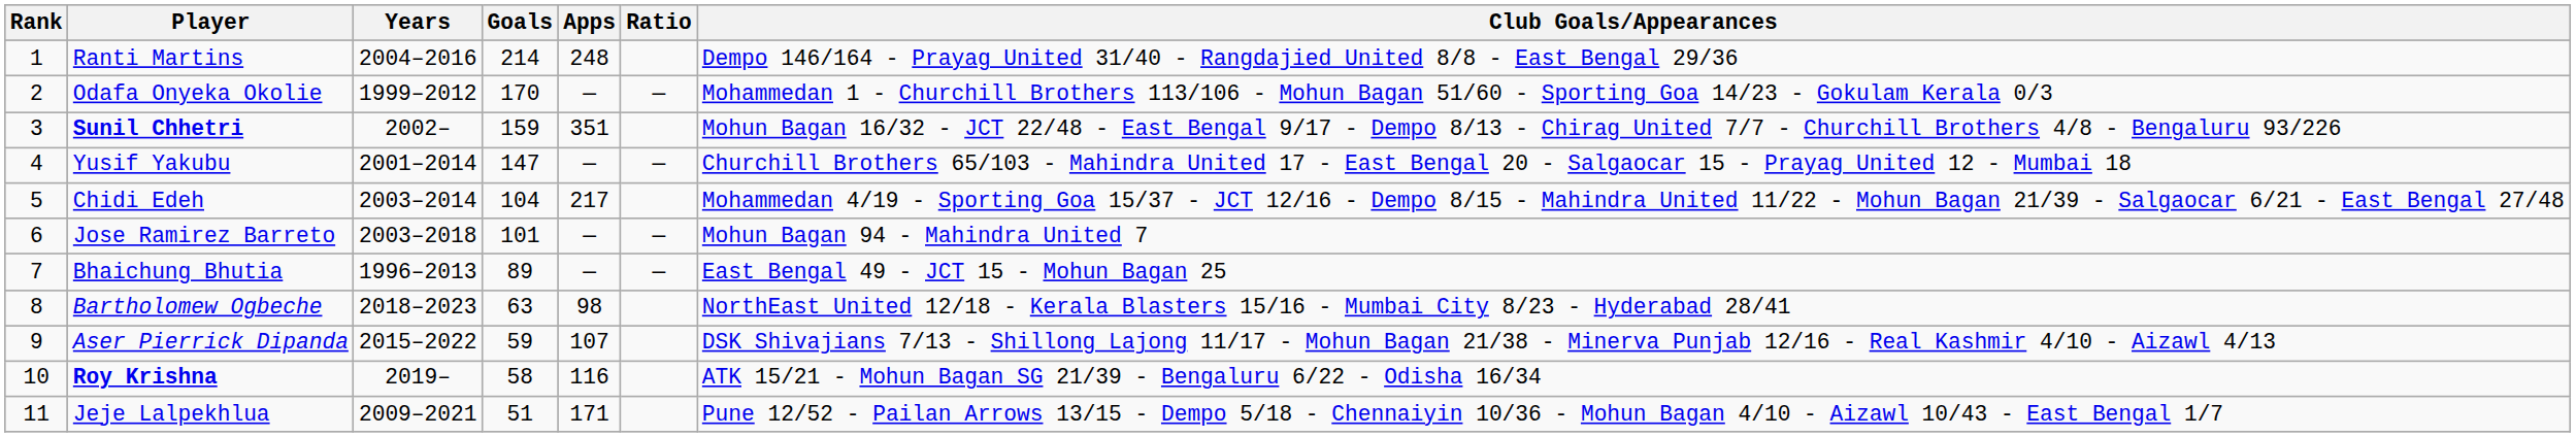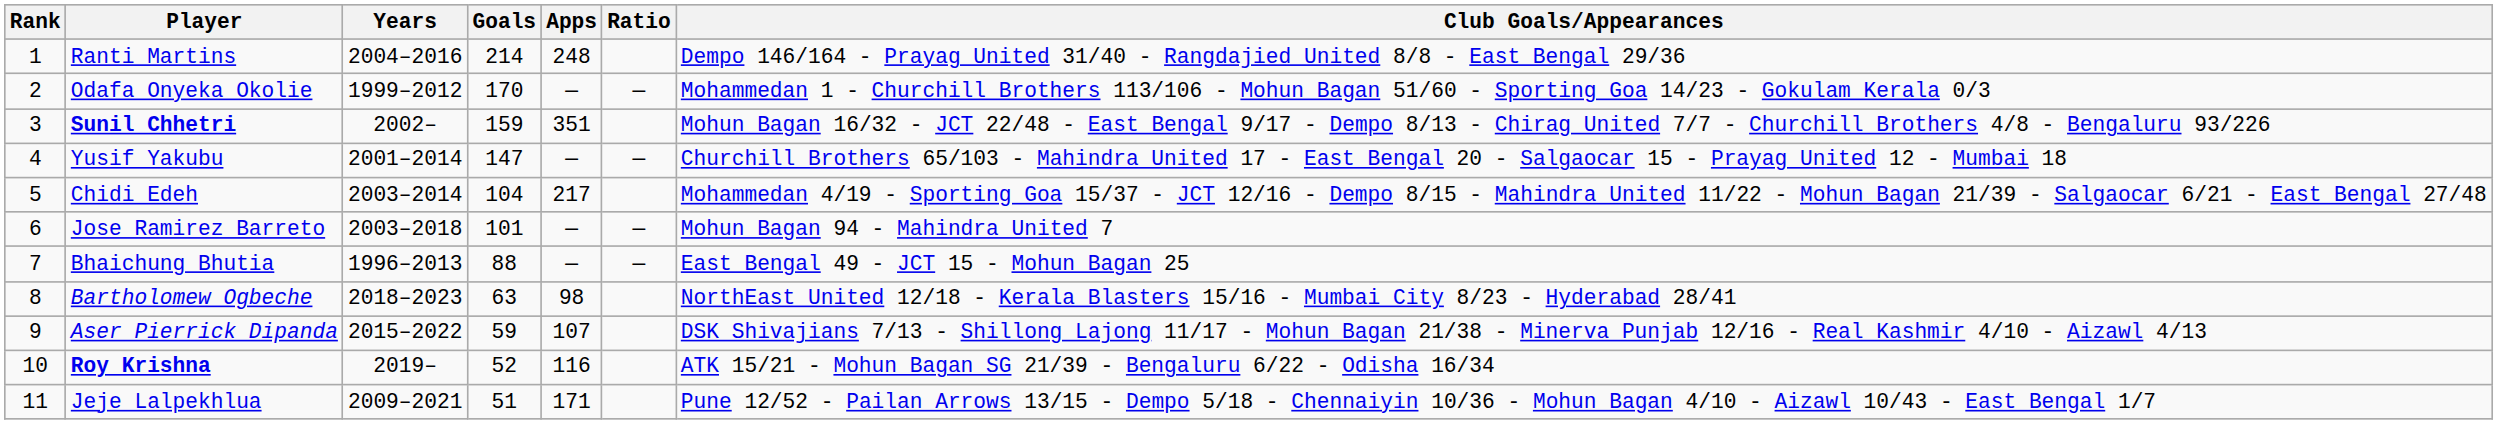Bhaichung Bhutia | Goals: 89 -> 88
Roy Krishna | Goals: 58 -> 52
